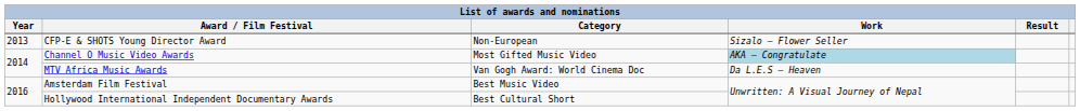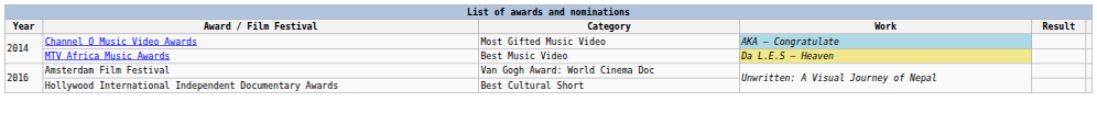- row: 2013 | CFP-E & SHOTS Young Director Award | Non-European | Sizalo – Flower Seller
MTV Africa Music Awards | Category: Van Gogh Award: World Cinema Doc -> Best Music Video
MTV Africa Music Awards | Work: no background -> khaki background
Amsterdam Film Festival | Category: Best Music Video -> Van Gogh Award: World Cinema Doc
